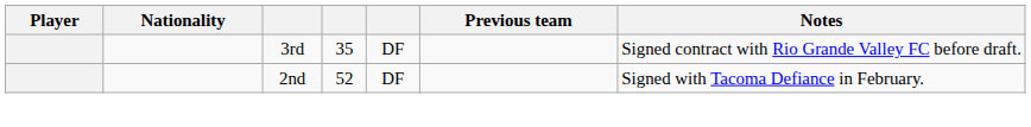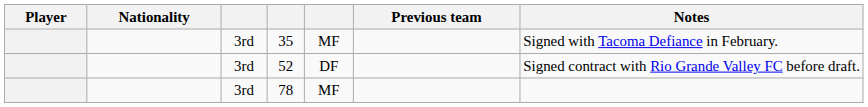35 | column 5: DF -> MF
35 | Notes: Signed contract with Rio Grande Valley FC before draft. -> Signed with Tacoma Defiance in February.
52 | column 3: 2nd -> 3rd
52 | Notes: Signed with Tacoma Defiance in February. -> Signed contract with Rio Grande Valley FC before draft.
+ row: 3rd | 78 | MF
